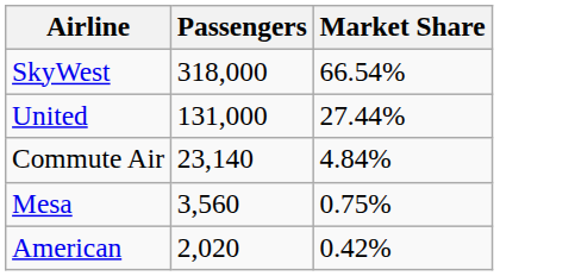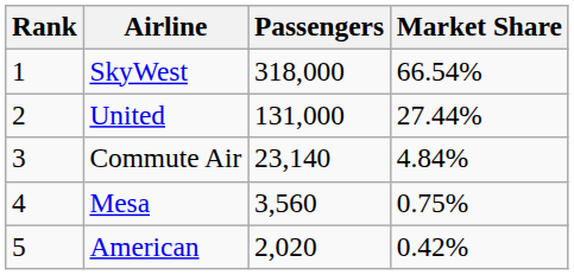+ column: Rank | 1 | 2 | 3 | 4 | 5
